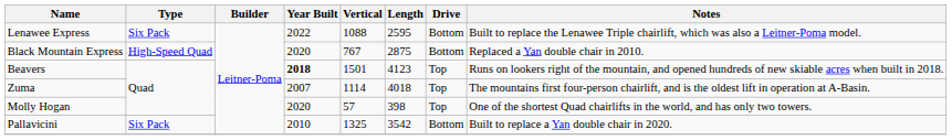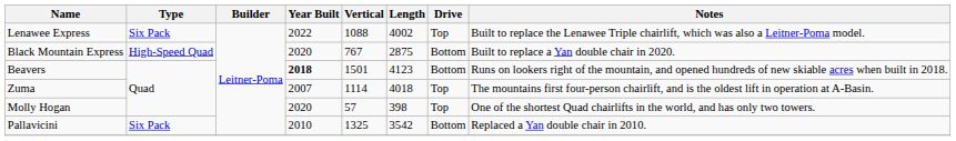Lenawee Express | Length: 2595 -> 4002
Lenawee Express | Drive: Bottom -> Top
Black Mountain Express | Notes: Replaced a Yan double chair in 2010. -> Built to replace a Yan double chair in 2020.
Beavers | Drive: Top -> Bottom
Pallavicini | Notes: Built to replace a Yan double chair in 2020. -> Replaced a Yan double chair in 2010.
